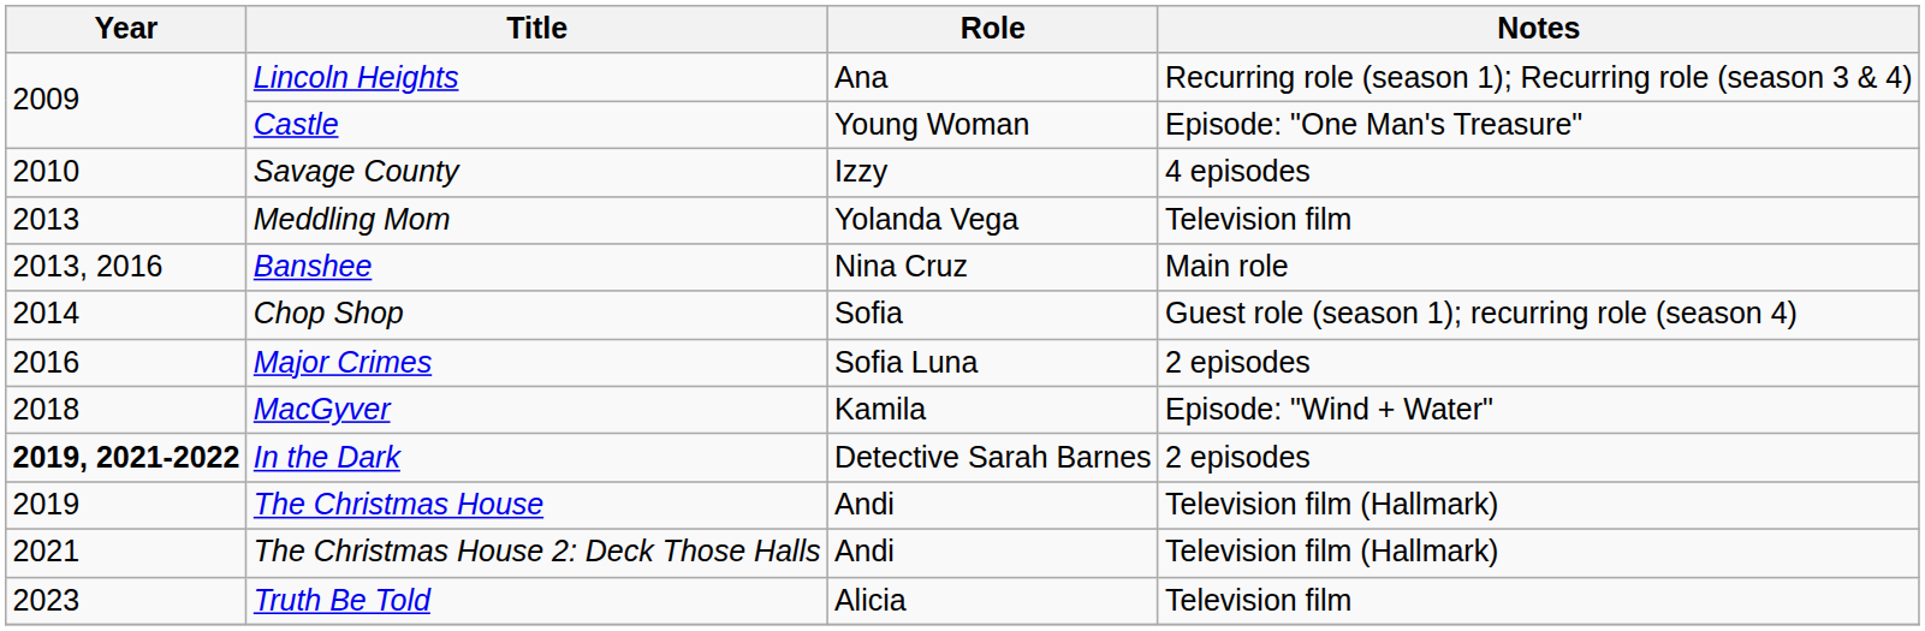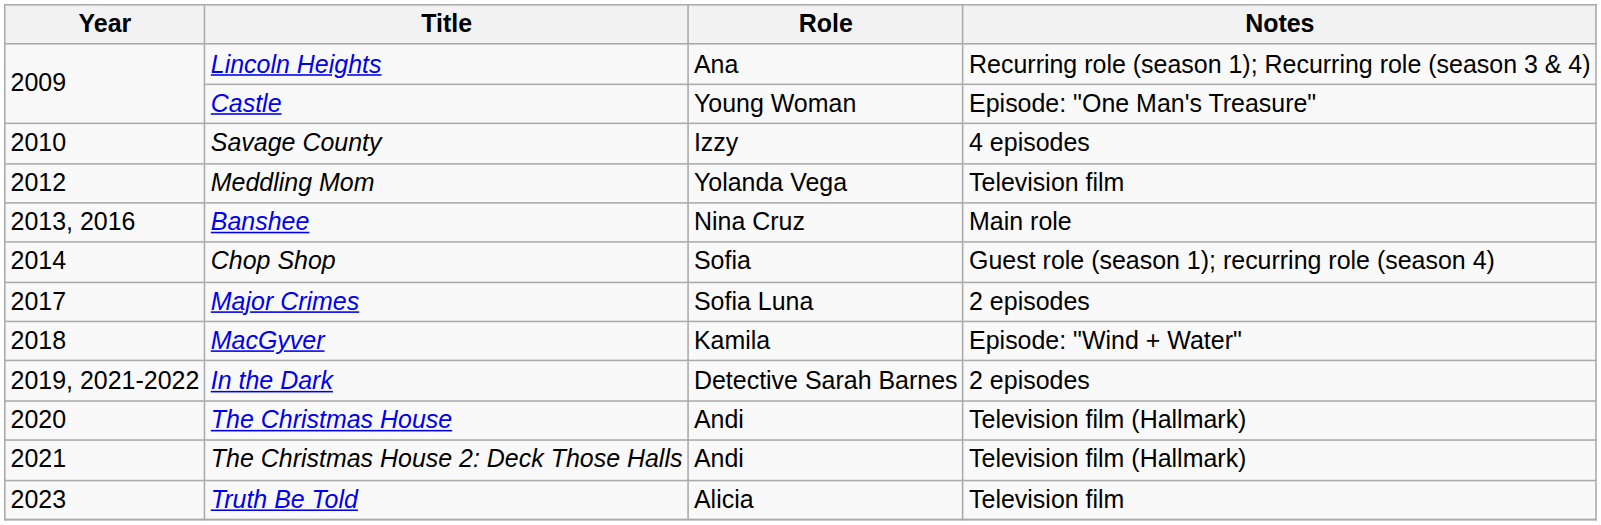Meddling Mom | Year: 2013 -> 2012
Major Crimes | Year: 2016 -> 2017
In the Dark | Year: bold -> normal
The Christmas House | Year: 2019 -> 2020
